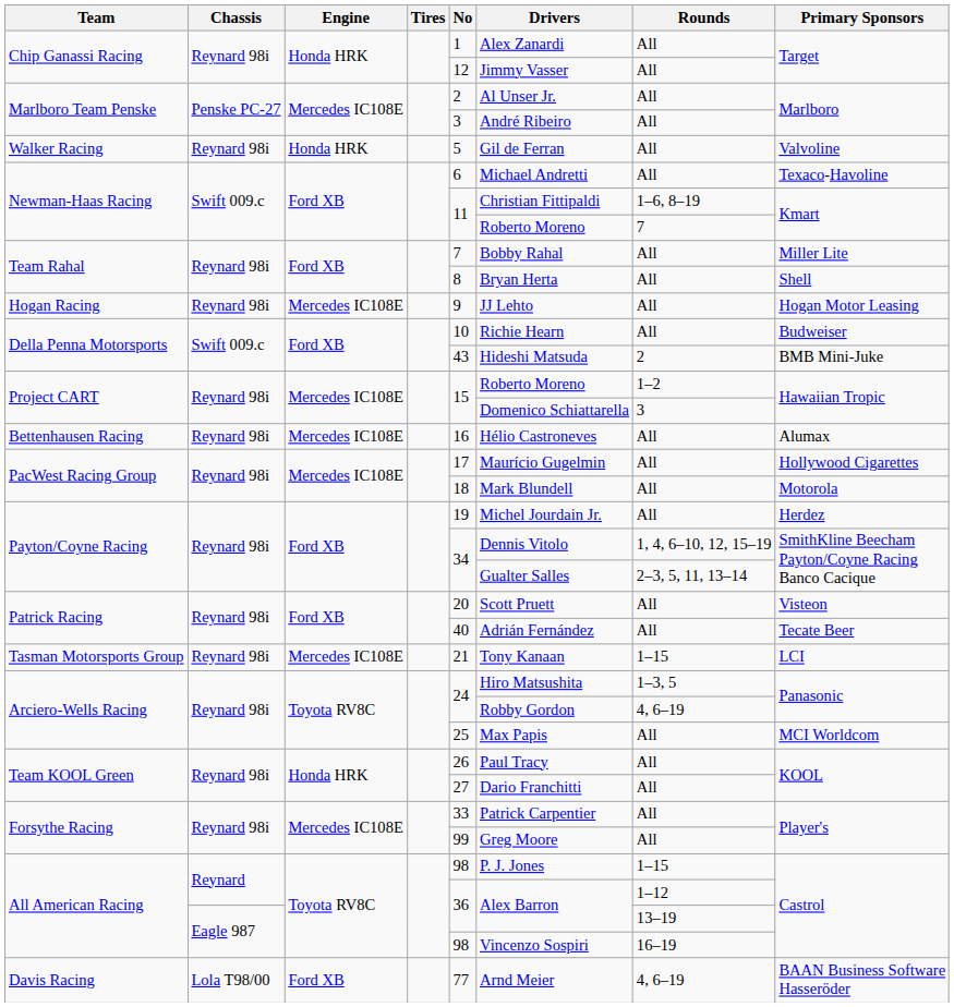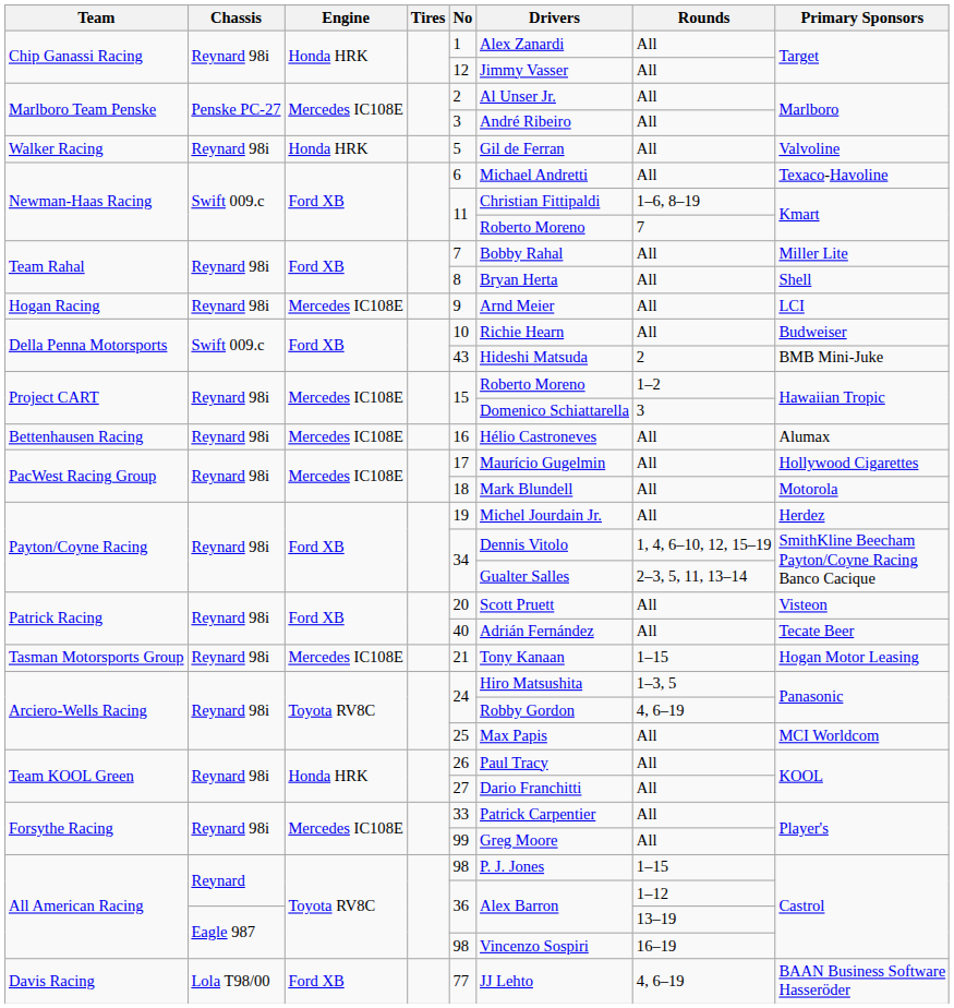Hogan Racing | Drivers: JJ Lehto -> Arnd Meier
Hogan Racing | Primary Sponsors: Hogan Motor Leasing -> LCI
Tasman Motorsports Group | Primary Sponsors: LCI -> Hogan Motor Leasing
Davis Racing | Drivers: Arnd Meier -> JJ Lehto
